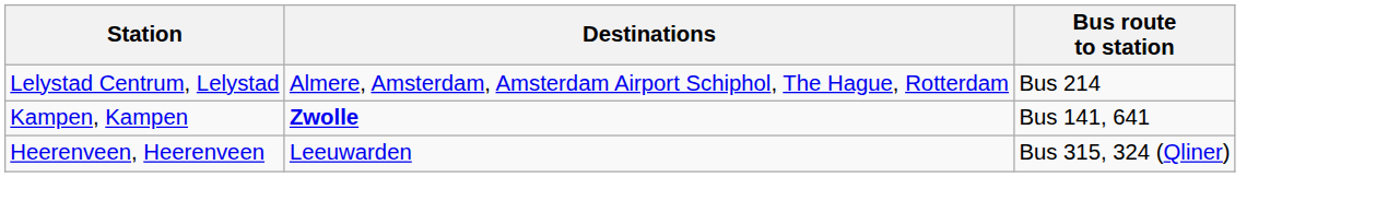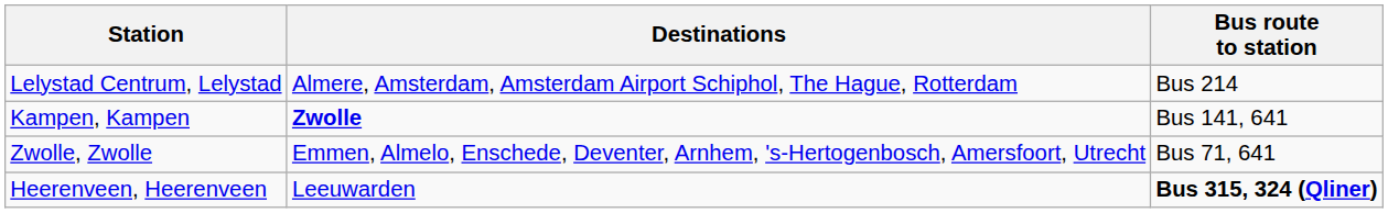+ row: Zwolle, Zwolle | Emmen, Almelo, Enschede, Deventer, Arnhem, 's-Hertogenbosch, Amersfoort, Utrecht | Bus 71, 641
Heerenveen, Heerenveen | Bus route to station: normal -> bold
